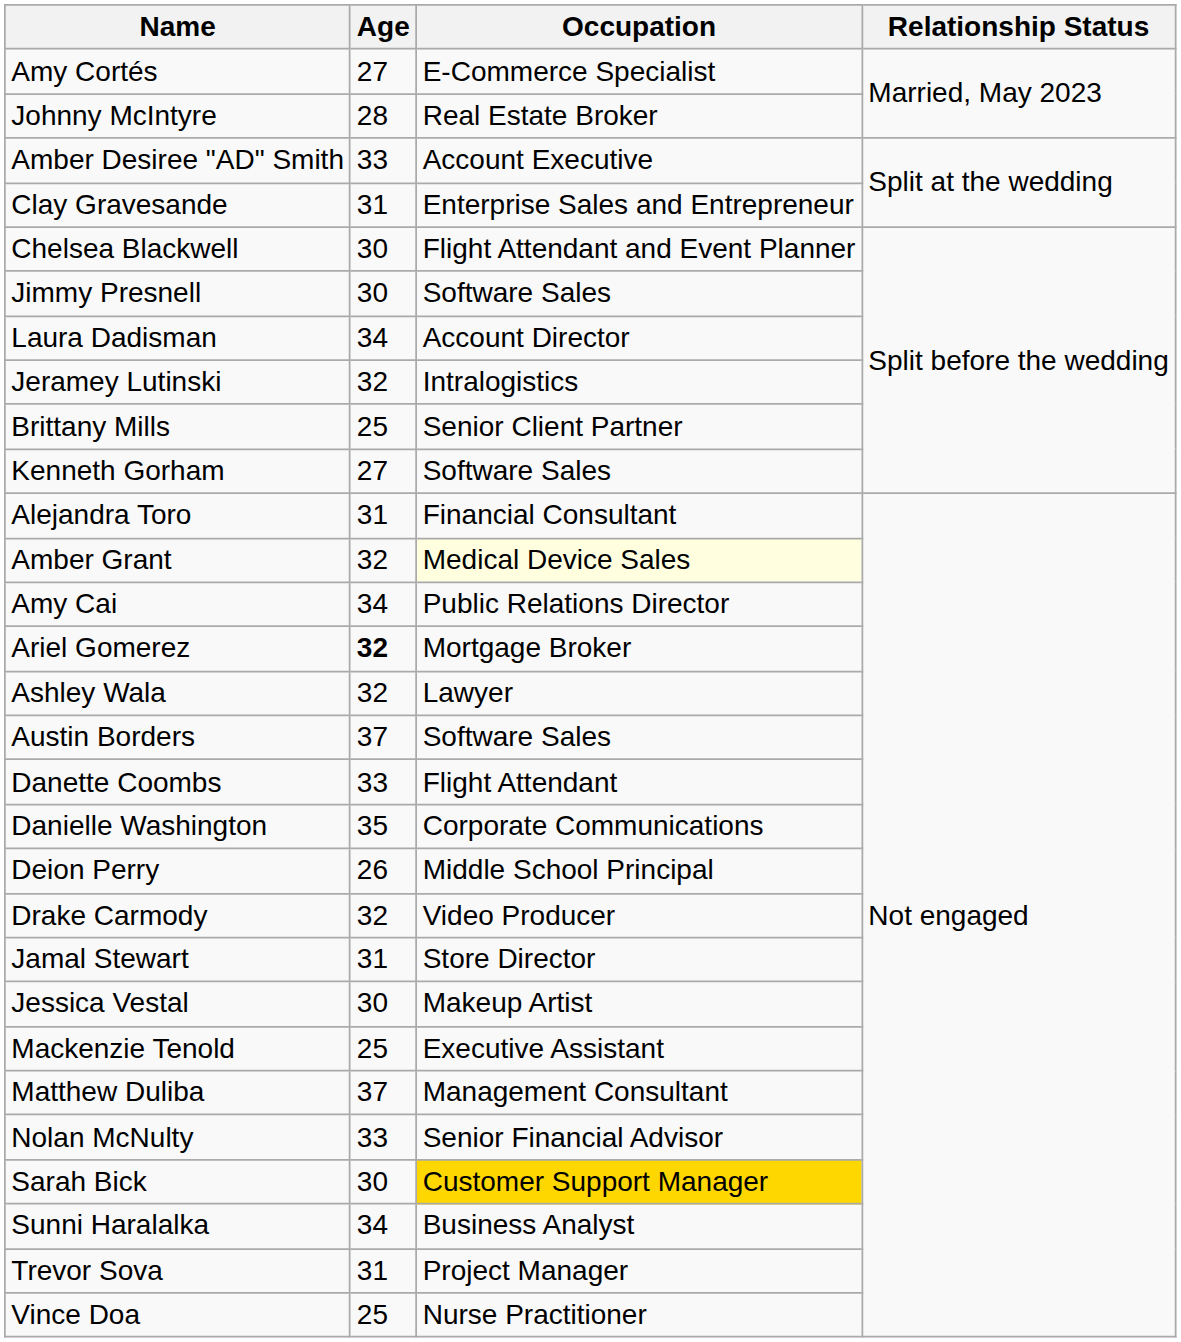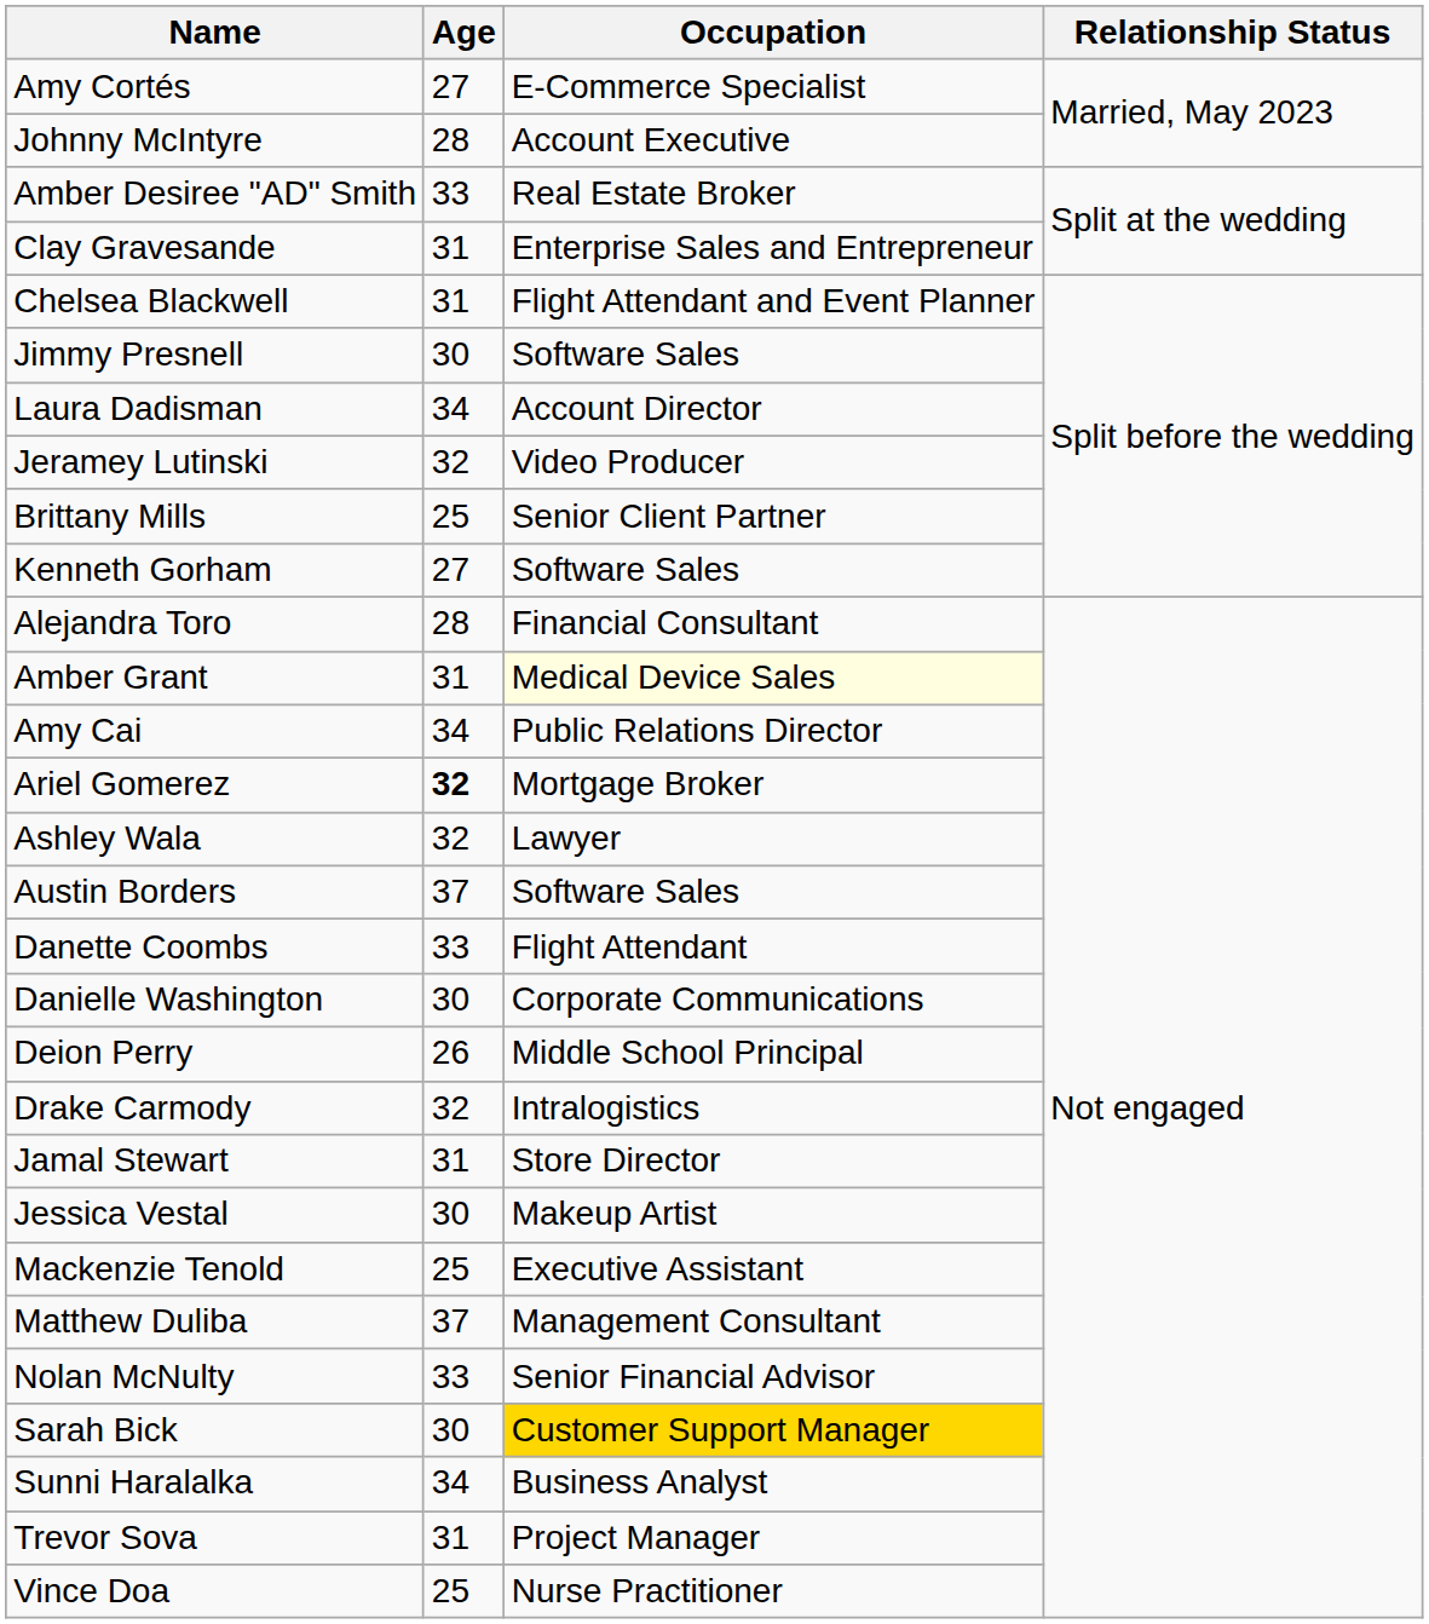Johnny McIntyre | Occupation: Real Estate Broker -> Account Executive
Amber Desiree "AD" Smith | Occupation: Account Executive -> Real Estate Broker
Chelsea Blackwell | Age: 30 -> 31
Jeramey Lutinski | Occupation: Intralogistics -> Video Producer
Alejandra Toro | Age: 31 -> 28
Amber Grant | Age: 32 -> 31
Danielle Washington | Age: 35 -> 30
Drake Carmody | Occupation: Video Producer -> Intralogistics
